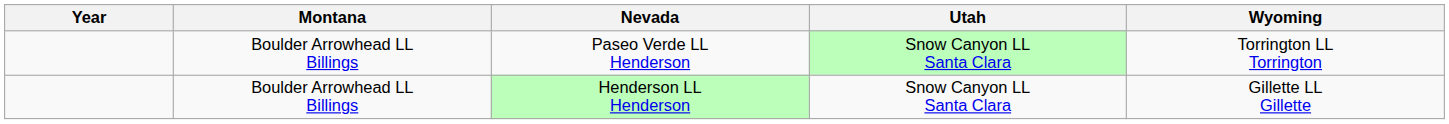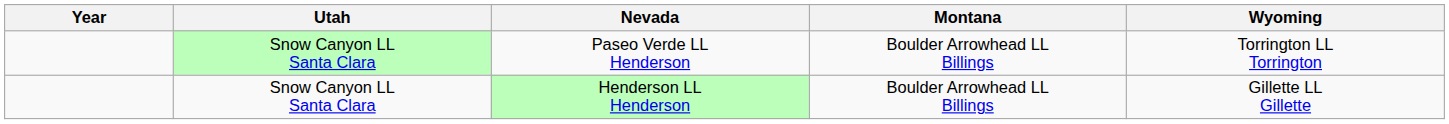columns swapped: Montana <-> Utah
